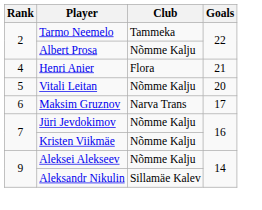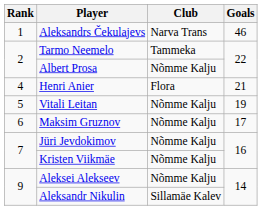+ row: 1 | Aleksandrs Čekulajevs | Narva Trans | 46
Vitali Leitan | Goals: 20 -> 19
Maksim Gruznov | Club: Narva Trans -> Nõmme Kalju
